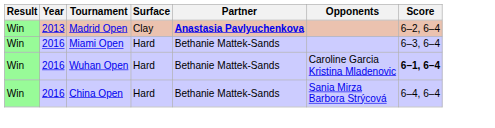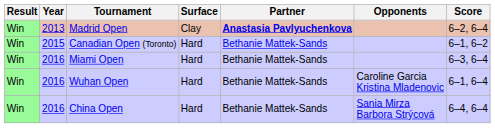+ row: Win | 2015 | Canadian Open (Toronto) | Hard | Bethanie Mattek-Sands | 6–1, 6–2
Wuhan Open | Score: bold -> normal
